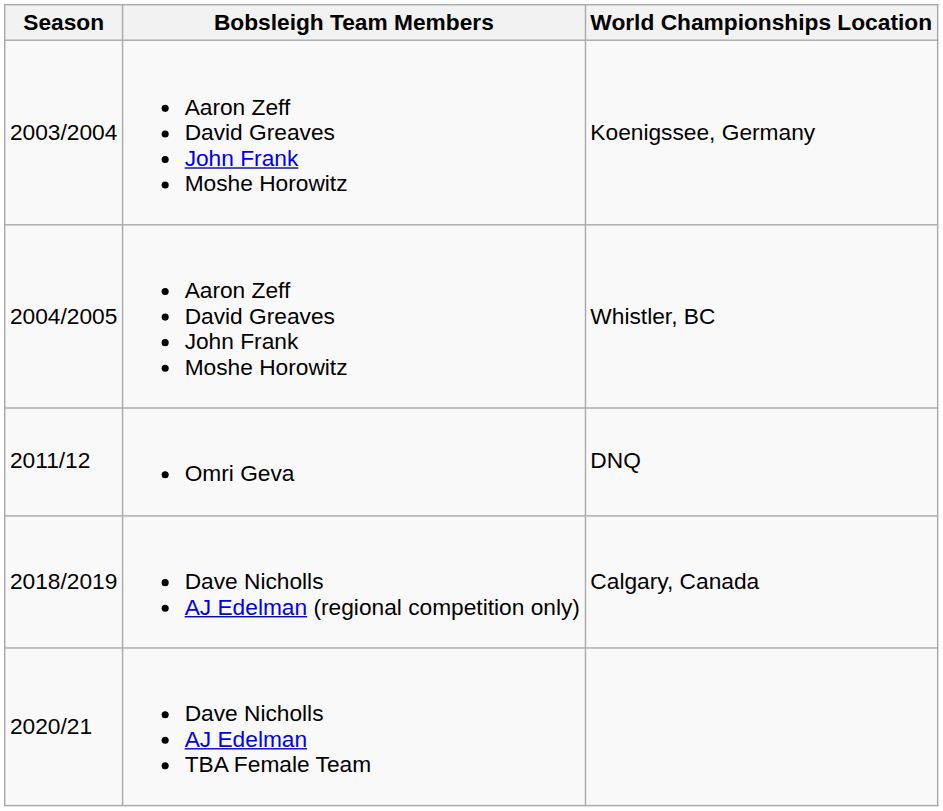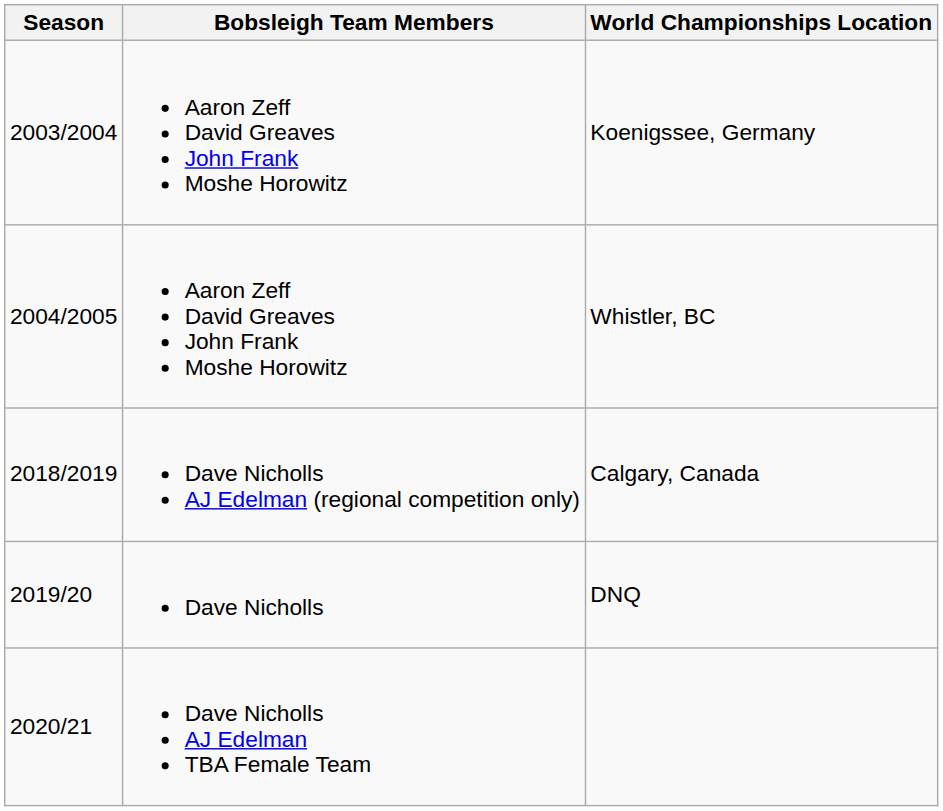- row: 2011/12 | Omri Geva | DNQ
+ row: 2019/20 | Dave Nicholls | DNQ
